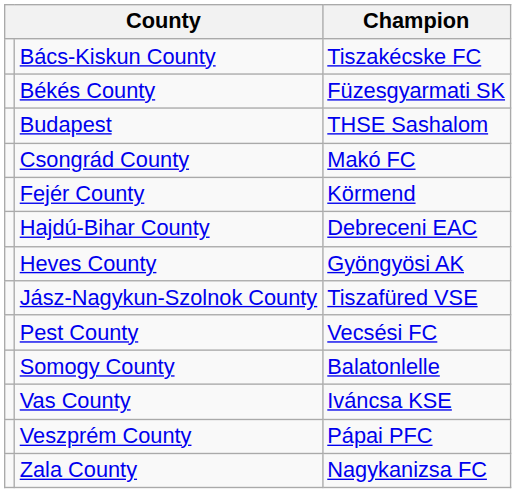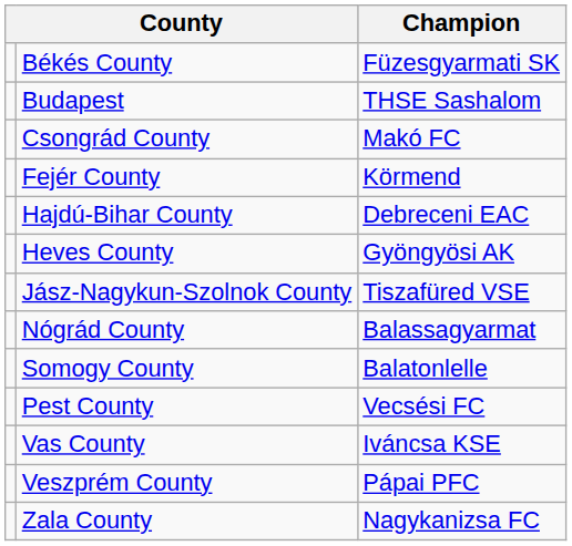- row: Bács-Kiskun County | Tiszakécske FC
+ row: Nógrád County | Balassagyarmat
rows swapped: Somogy County <-> Pest County
